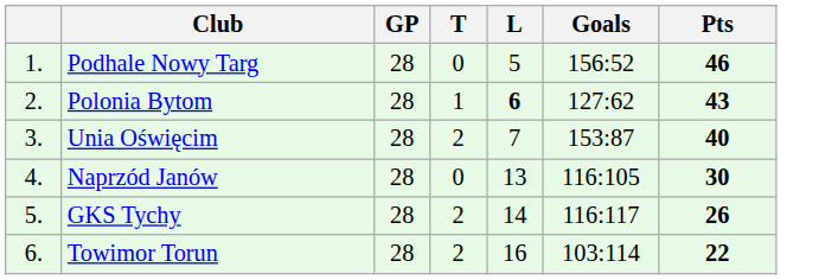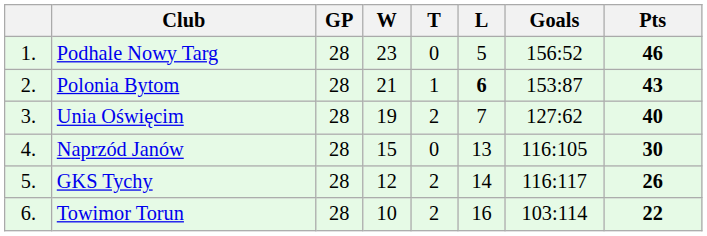+ column: W | 23 | 21 | 19 | 15 | 12 | 10
Polonia Bytom | Goals: 127:62 -> 153:87
Unia Oświęcim | Goals: 153:87 -> 127:62
